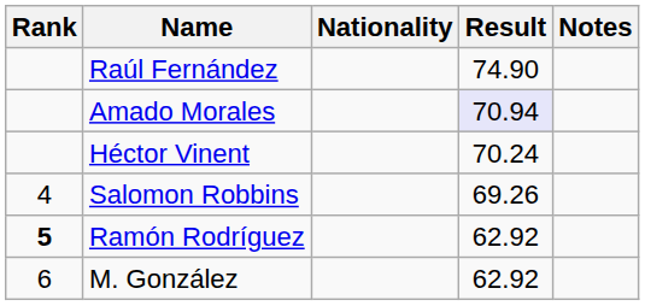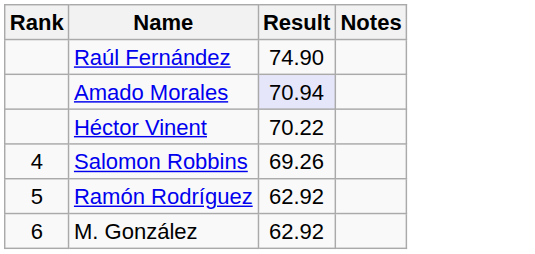- column: Nationality
Héctor Vinent | Result: 70.24 -> 70.22
Ramón Rodríguez | Rank: bold -> normal
